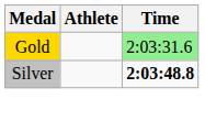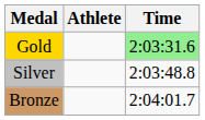Silver | Time: bold -> normal
+ row: Bronze | 2:04:01.7
